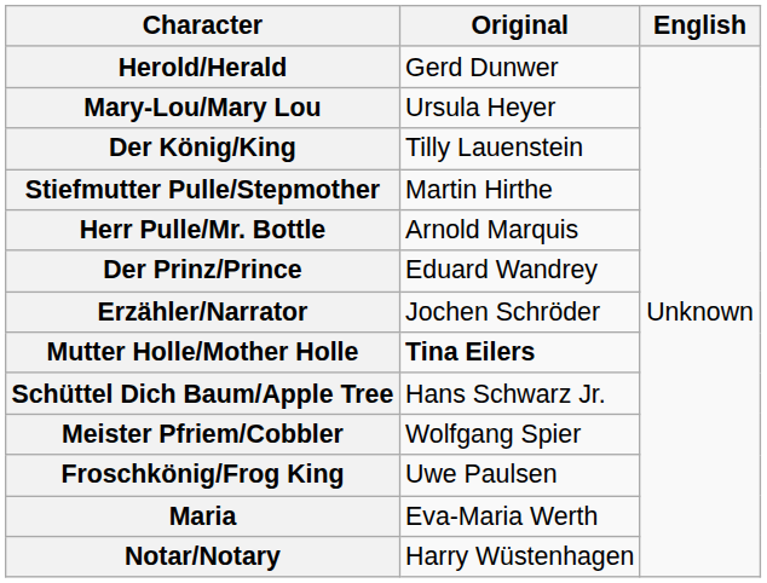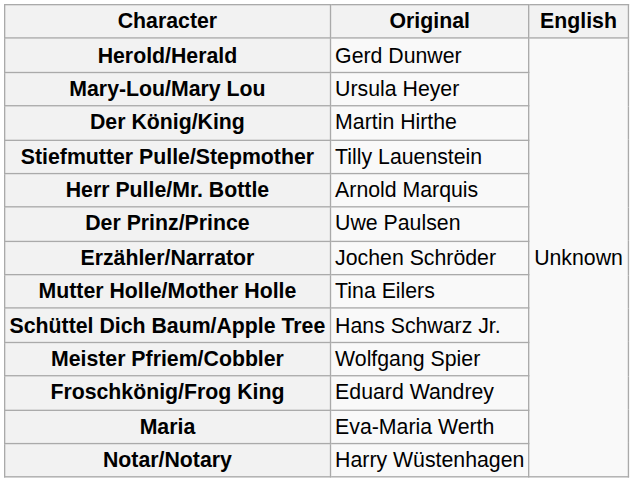Der König/King | Original: Tilly Lauenstein -> Martin Hirthe
Stiefmutter Pulle/Stepmother | Original: Martin Hirthe -> Tilly Lauenstein
Der Prinz/Prince | Original: Eduard Wandrey -> Uwe Paulsen
Mutter Holle/Mother Holle | Original: bold -> normal
Froschkönig/Frog King | Original: Uwe Paulsen -> Eduard Wandrey
